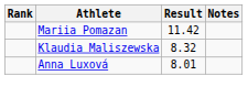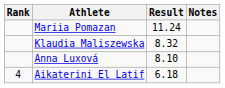Mariia Pomazan | Result: 11.42 -> 11.24
Anna Luxová | Result: 8.01 -> 8.10
+ row: 4 | Aikaterini El Latif | 6.18
